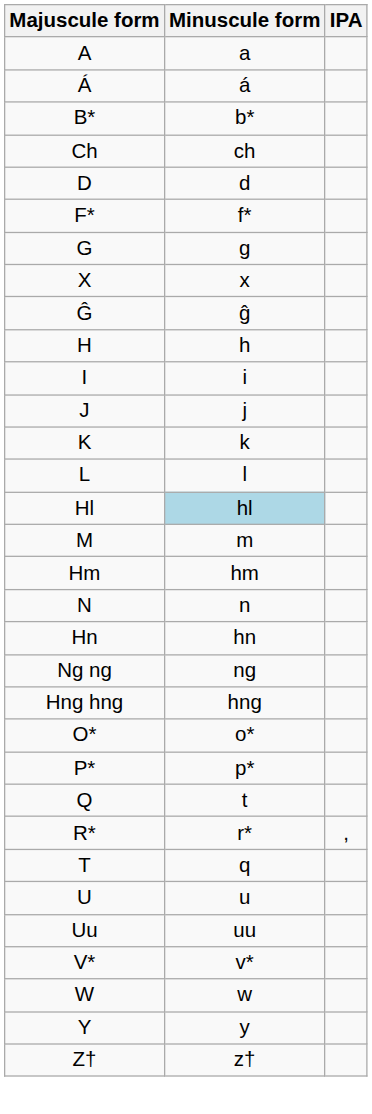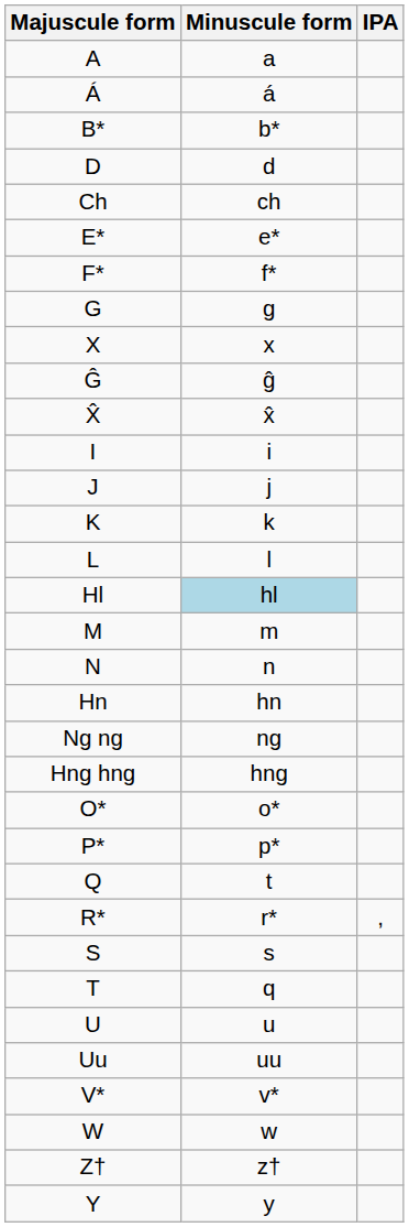rows swapped: Ch <-> D
+ row: E* | e*
+ row: X̂ | x̂
- row: H | h
- row: Hm | hm
+ row: S | s
rows swapped: Y <-> Z†
